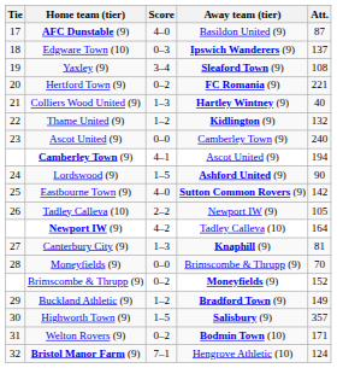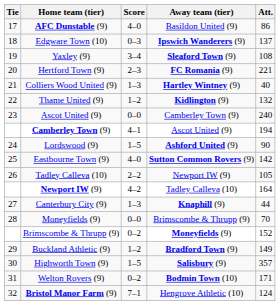AFC Dunstable (9) | Att.: 87 -> 86
Hertford Town (9) | Score: 0–2 -> 2–3
Canterbury City (9) | Att.: 81 -> 44
